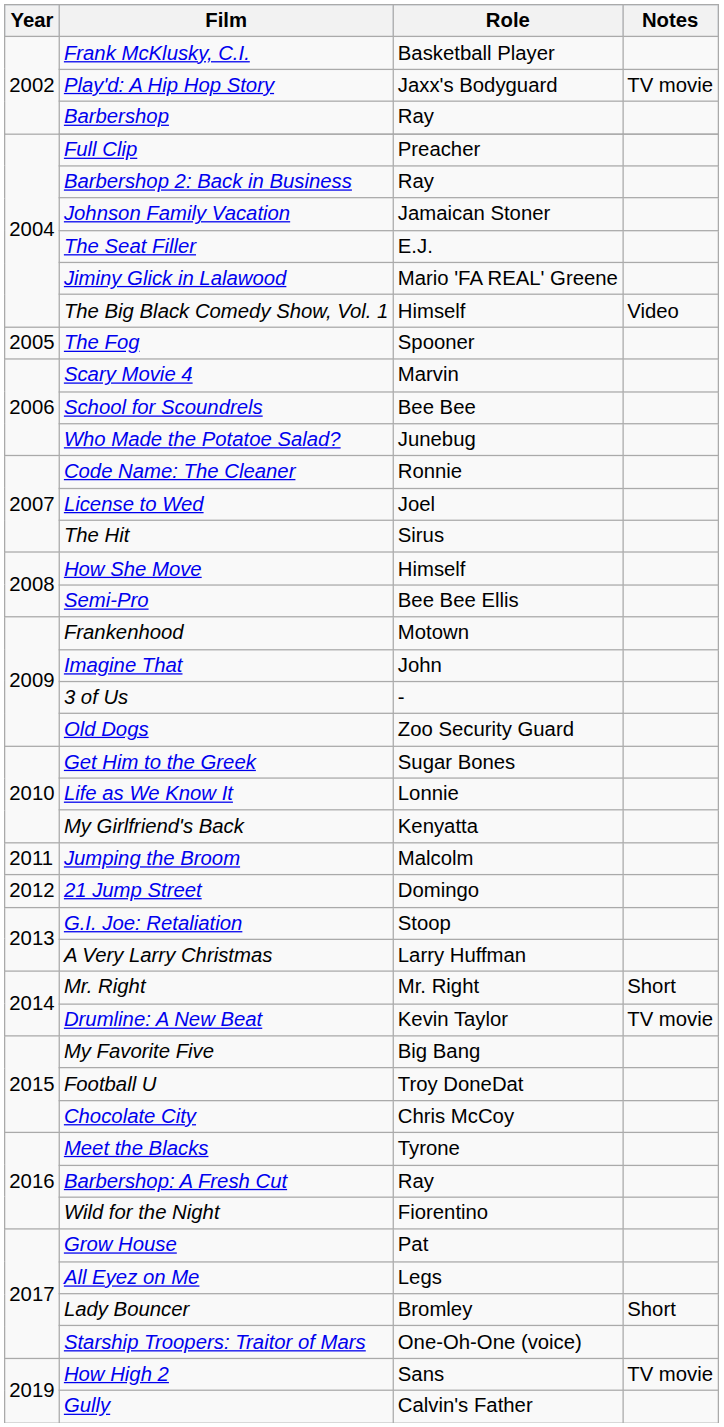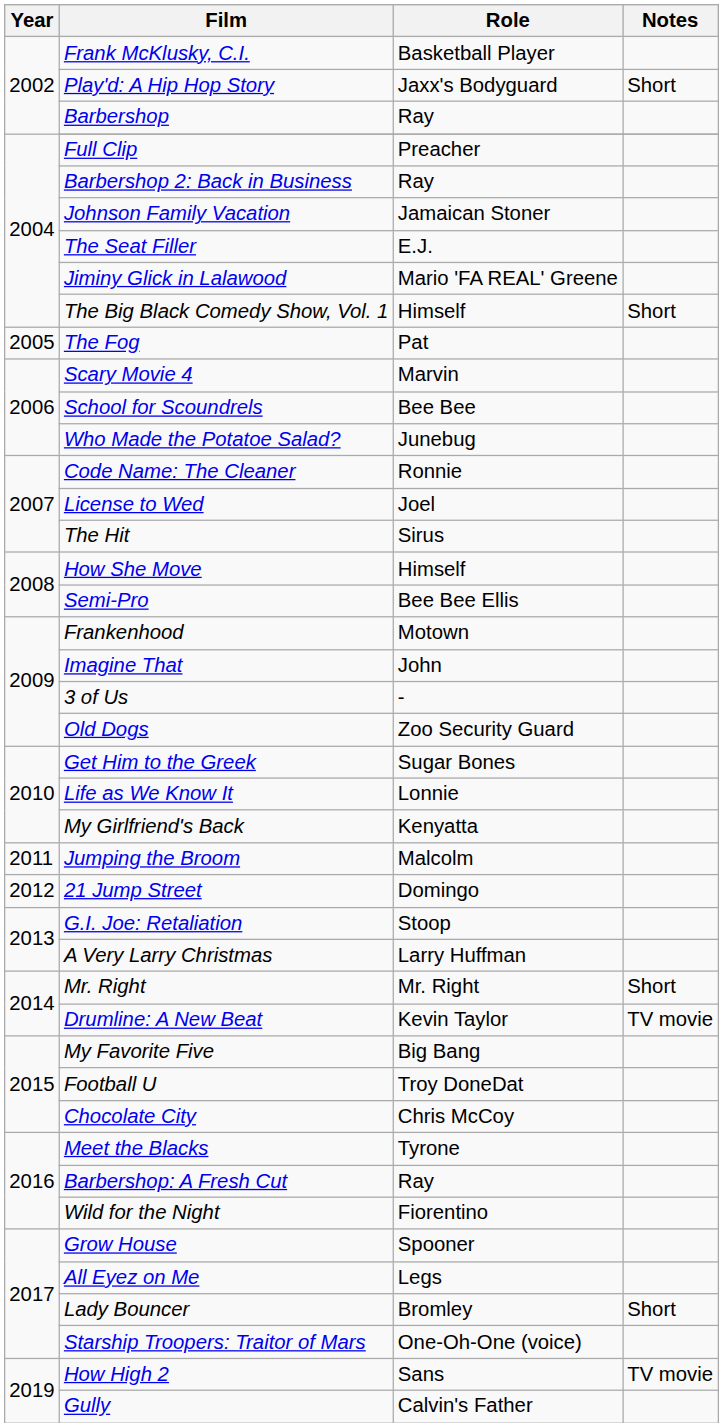Play'd: A Hip Hop Story | Notes: TV movie -> Short
The Big Black Comedy Show, Vol. 1 | Notes: Video -> Short
The Fog | Role: Spooner -> Pat
Grow House | Role: Pat -> Spooner
